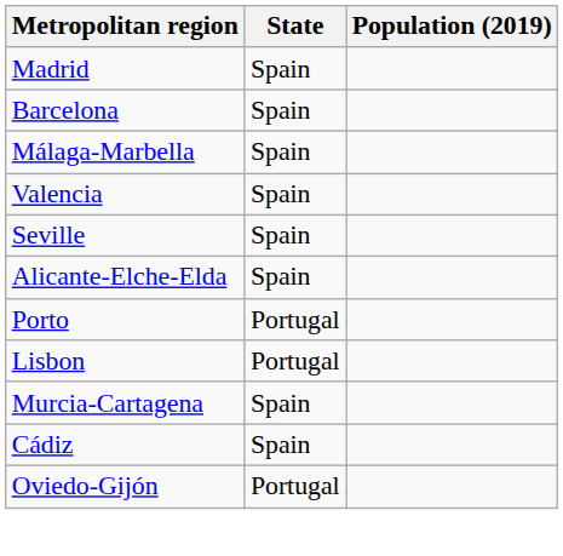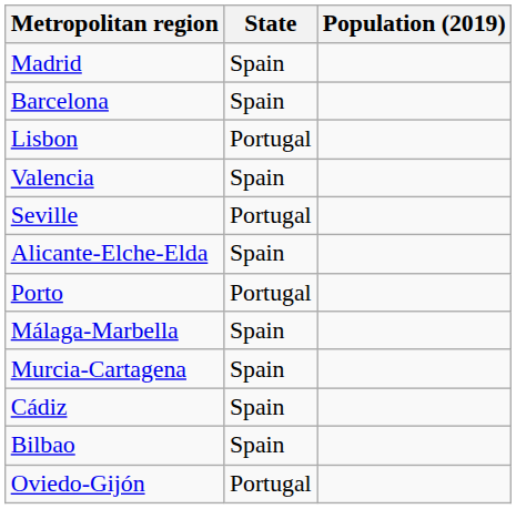rows swapped: Lisbon <-> Málaga-Marbella
Seville | State: Spain -> Portugal
+ row: Bilbao | Spain
